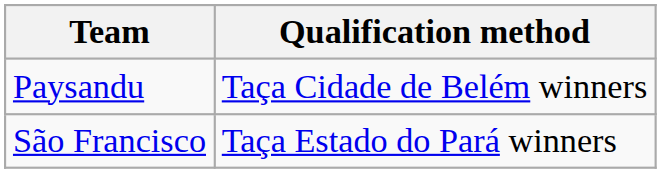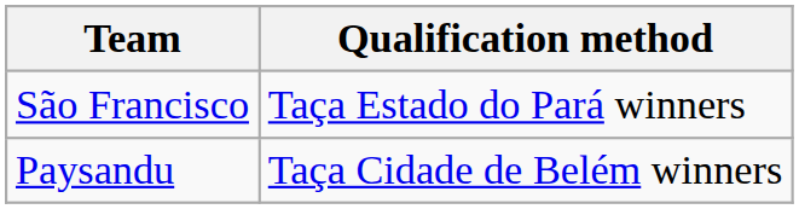rows swapped: Paysandu <-> São Francisco
